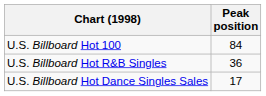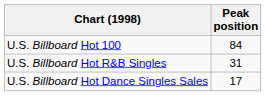U.S. Billboard Hot R&B Singles | Peak position: 36 -> 31
